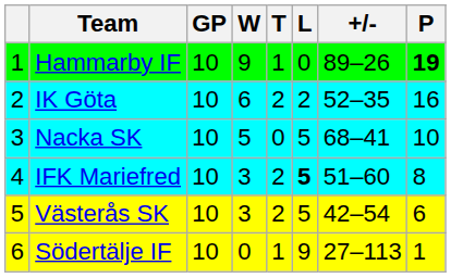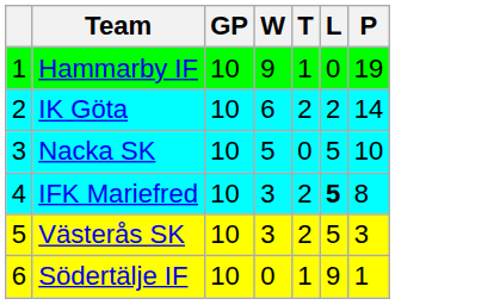- column: +/- | 89–26 | 52–35 | 68–41 | 51–60 | 42–54 | 27–113
Hammarby IF | P: bold -> normal
IK Göta | P: 16 -> 14
Västerås SK | P: 6 -> 3
